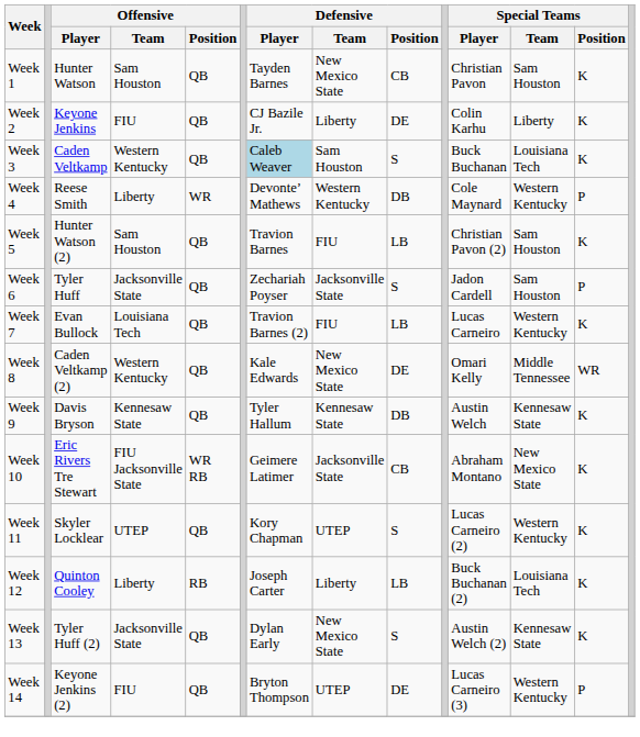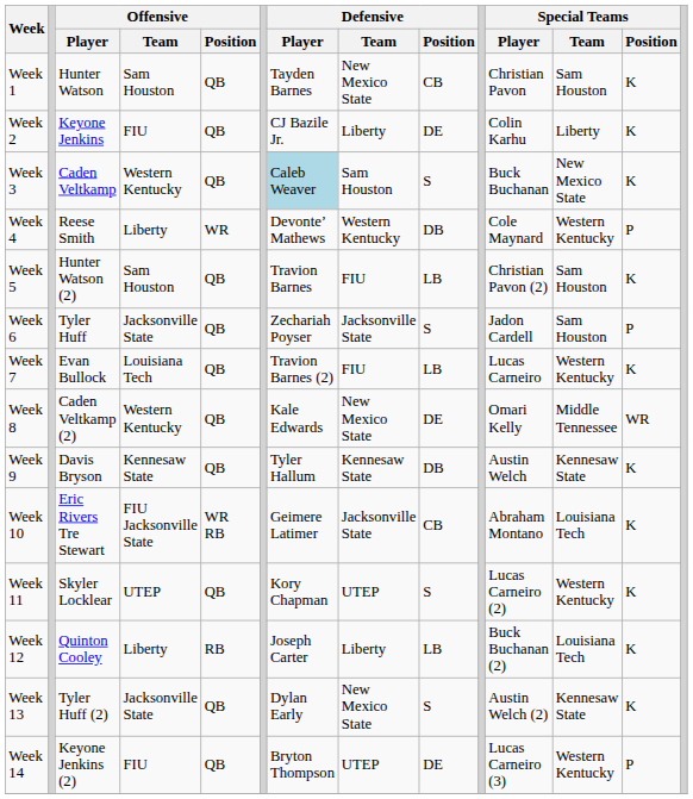Week 3 | Special Teams / Team: Louisiana Tech -> New Mexico State
Week 10 | Special Teams / Team: New Mexico State -> Louisiana Tech
